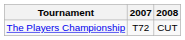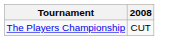- column: 2007 | T72
